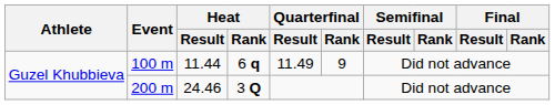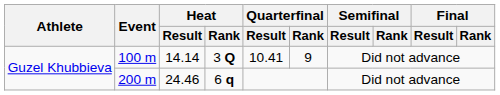100 m | Heat / Result: 11.44 -> 14.14
100 m | Heat / Rank: 6 q -> 3 Q
100 m | Quarterfinal / Result: 11.49 -> 10.41
200 m | Heat / Rank: 3 Q -> 6 q
